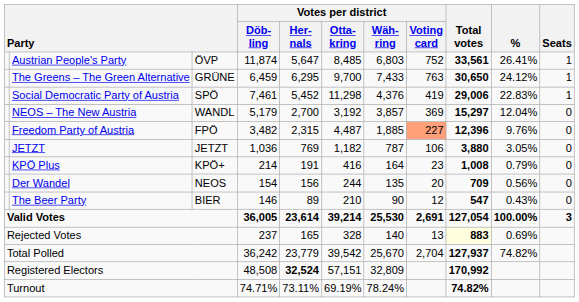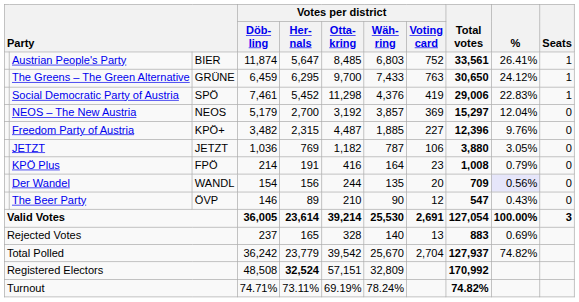Austrian People's Party | column 3: ÖVP -> BIER
NEOS – The New Austria | column 3: WANDL -> NEOS
Freedom Party of Austria | column 3: FPÖ -> KPÖ+
Freedom Party of Austria | Votes per district / Voting card: lightsalmon background -> no background
KPÖ Plus | column 3: KPÖ+ -> FPÖ
Der Wandel | column 3: NEOS -> WANDL
Der Wandel | %: no background -> lavender background
The Beer Party | column 3: BIER -> ÖVP
Rejected Votes | Total votes: lightyellow background -> no background
